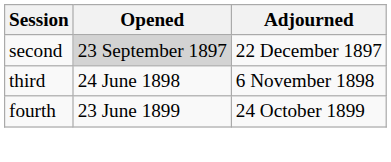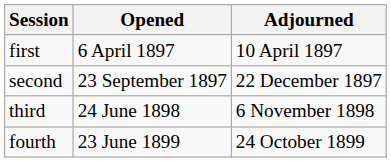+ row: first | 6 April 1897 | 10 April 1897
second | Opened: lightgrey background -> no background
